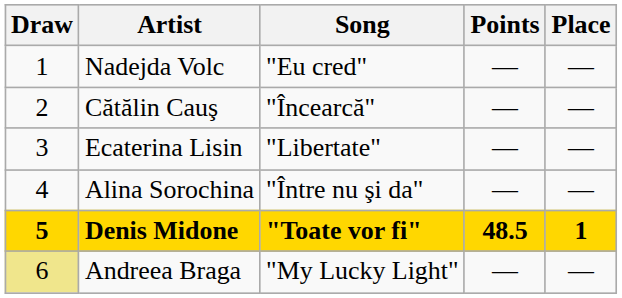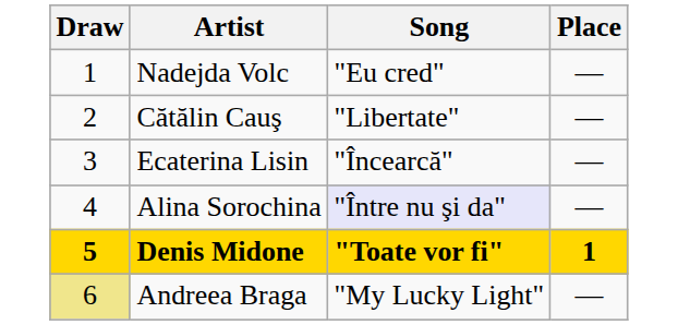- column: Points | — | — | — | — | 48.5 | —
Cătălin Cauş | Song: "Încearcă" -> "Libertate"
Ecaterina Lisin | Song: "Libertate" -> "Încearcă"
Alina Sorochina | Song: no background -> lavender background
